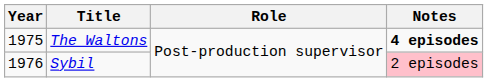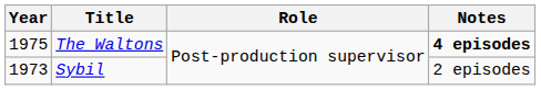Sybil | Year: 1976 -> 1973
Sybil | Notes: pink background -> no background
